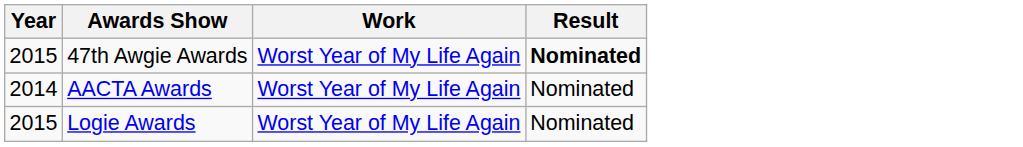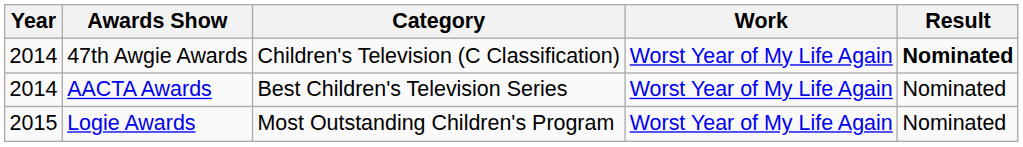+ column: Category | Children's Television (C Classification) | Best Children's Television Series | Most Outstanding Children's Program
47th Awgie Awards | Year: 2015 -> 2014
